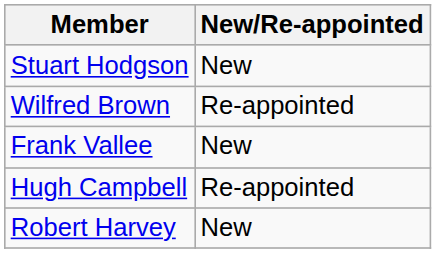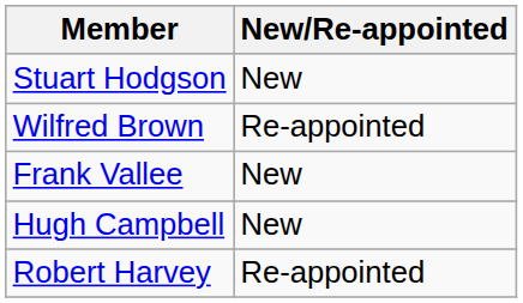Hugh Campbell | New/Re-appointed: Re-appointed -> New
Robert Harvey | New/Re-appointed: New -> Re-appointed
